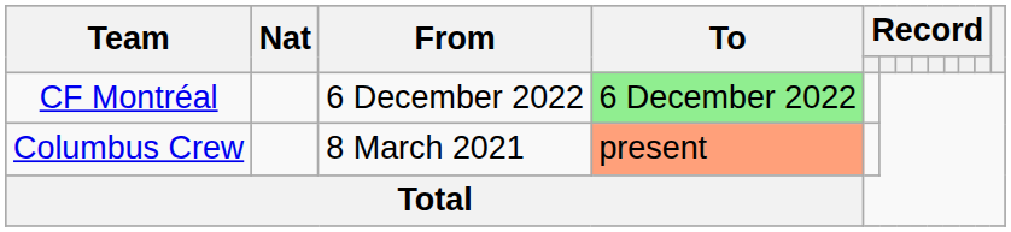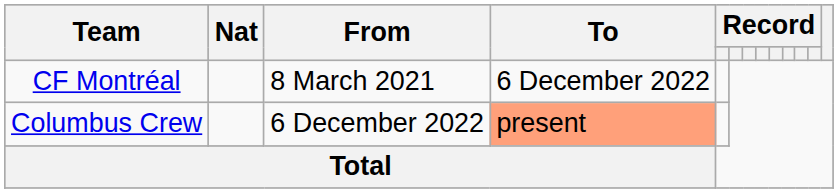CF Montréal | From: 6 December 2022 -> 8 March 2021
CF Montréal | To: lightgreen background -> no background
Columbus Crew | From: 8 March 2021 -> 6 December 2022
